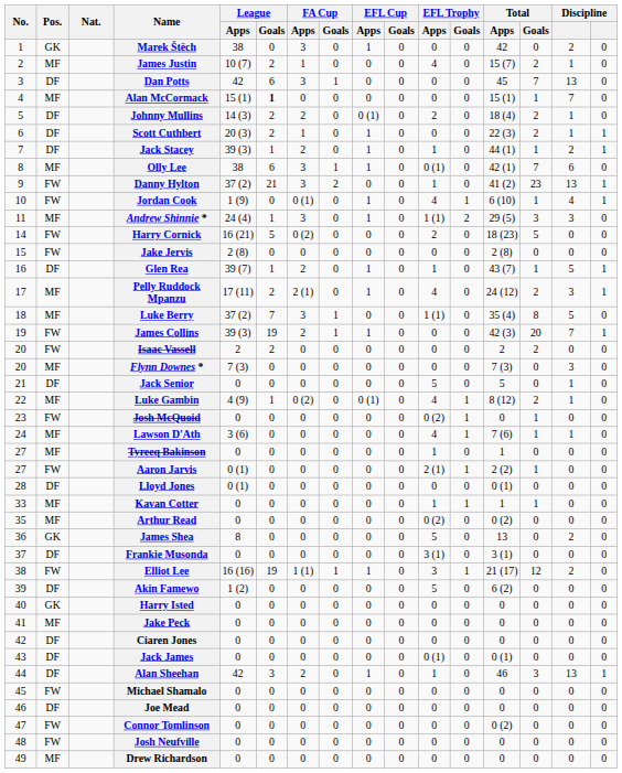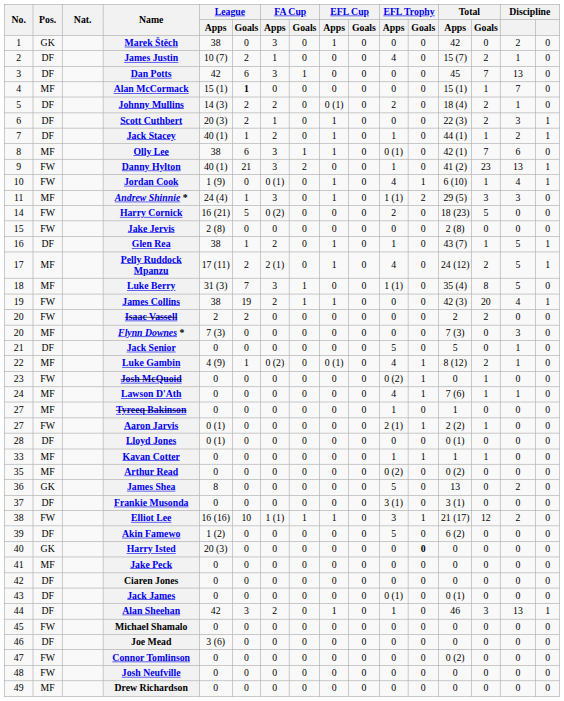James Justin | Pos.: MF -> DF
Scott Cuthbert | column 15: 1 -> 3
Jack Stacey | League / Apps: 39 (3) -> 40 (1)
Danny Hylton | League / Apps: 37 (2) -> 40 (1)
Glen Rea | League / Apps: 39 (7) -> 38
Pelly Ruddock Mpanzu | column 15: 3 -> 5
Luke Berry | League / Apps: 37 (2) -> 31 (3)
James Collins | League / Apps: 39 (3) -> 38
James Collins | column 15: 7 -> 4
Lawson D'Ath | League / Apps: 3 (6) -> 0
Elliot Lee | League / Goals: 19 -> 10
Harry Isted | League / Apps: 0 -> 20 (3)
Harry Isted | EFL Trophy / Goals: normal -> bold
Joe Mead | League / Apps: 0 -> 3 (6)
